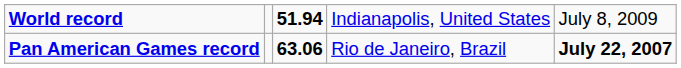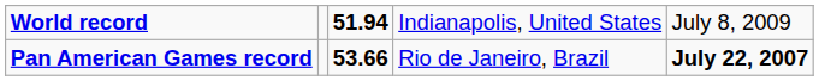Pan American Games record | column 3: 63.06 -> 53.66
